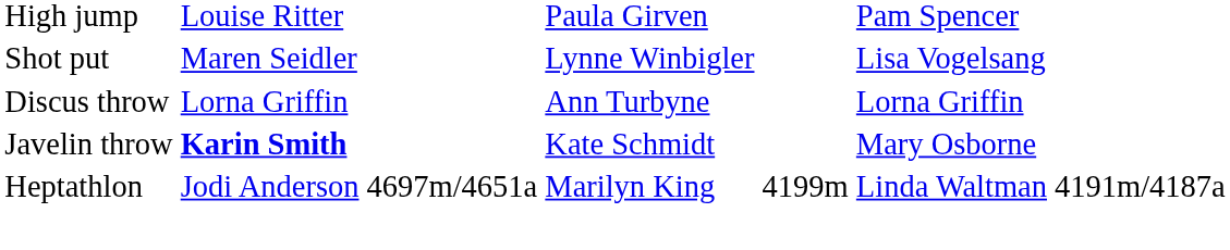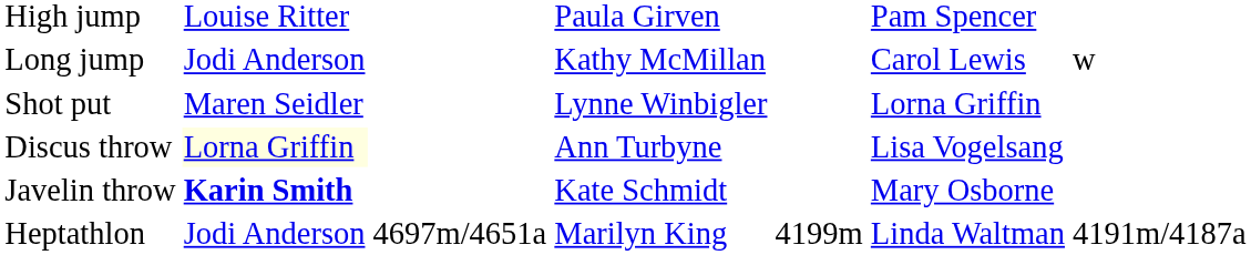+ row: Long jump | Jodi Anderson | Kathy McMillan | Carol Lewis | w
Shot put | column 6: Lisa Vogelsang -> Lorna Griffin
Discus throw | column 2: no background -> lightyellow background
Discus throw | column 6: Lorna Griffin -> Lisa Vogelsang
